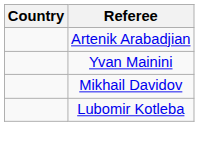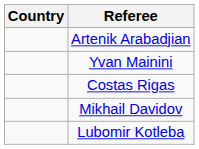+ row: Costas Rigas
